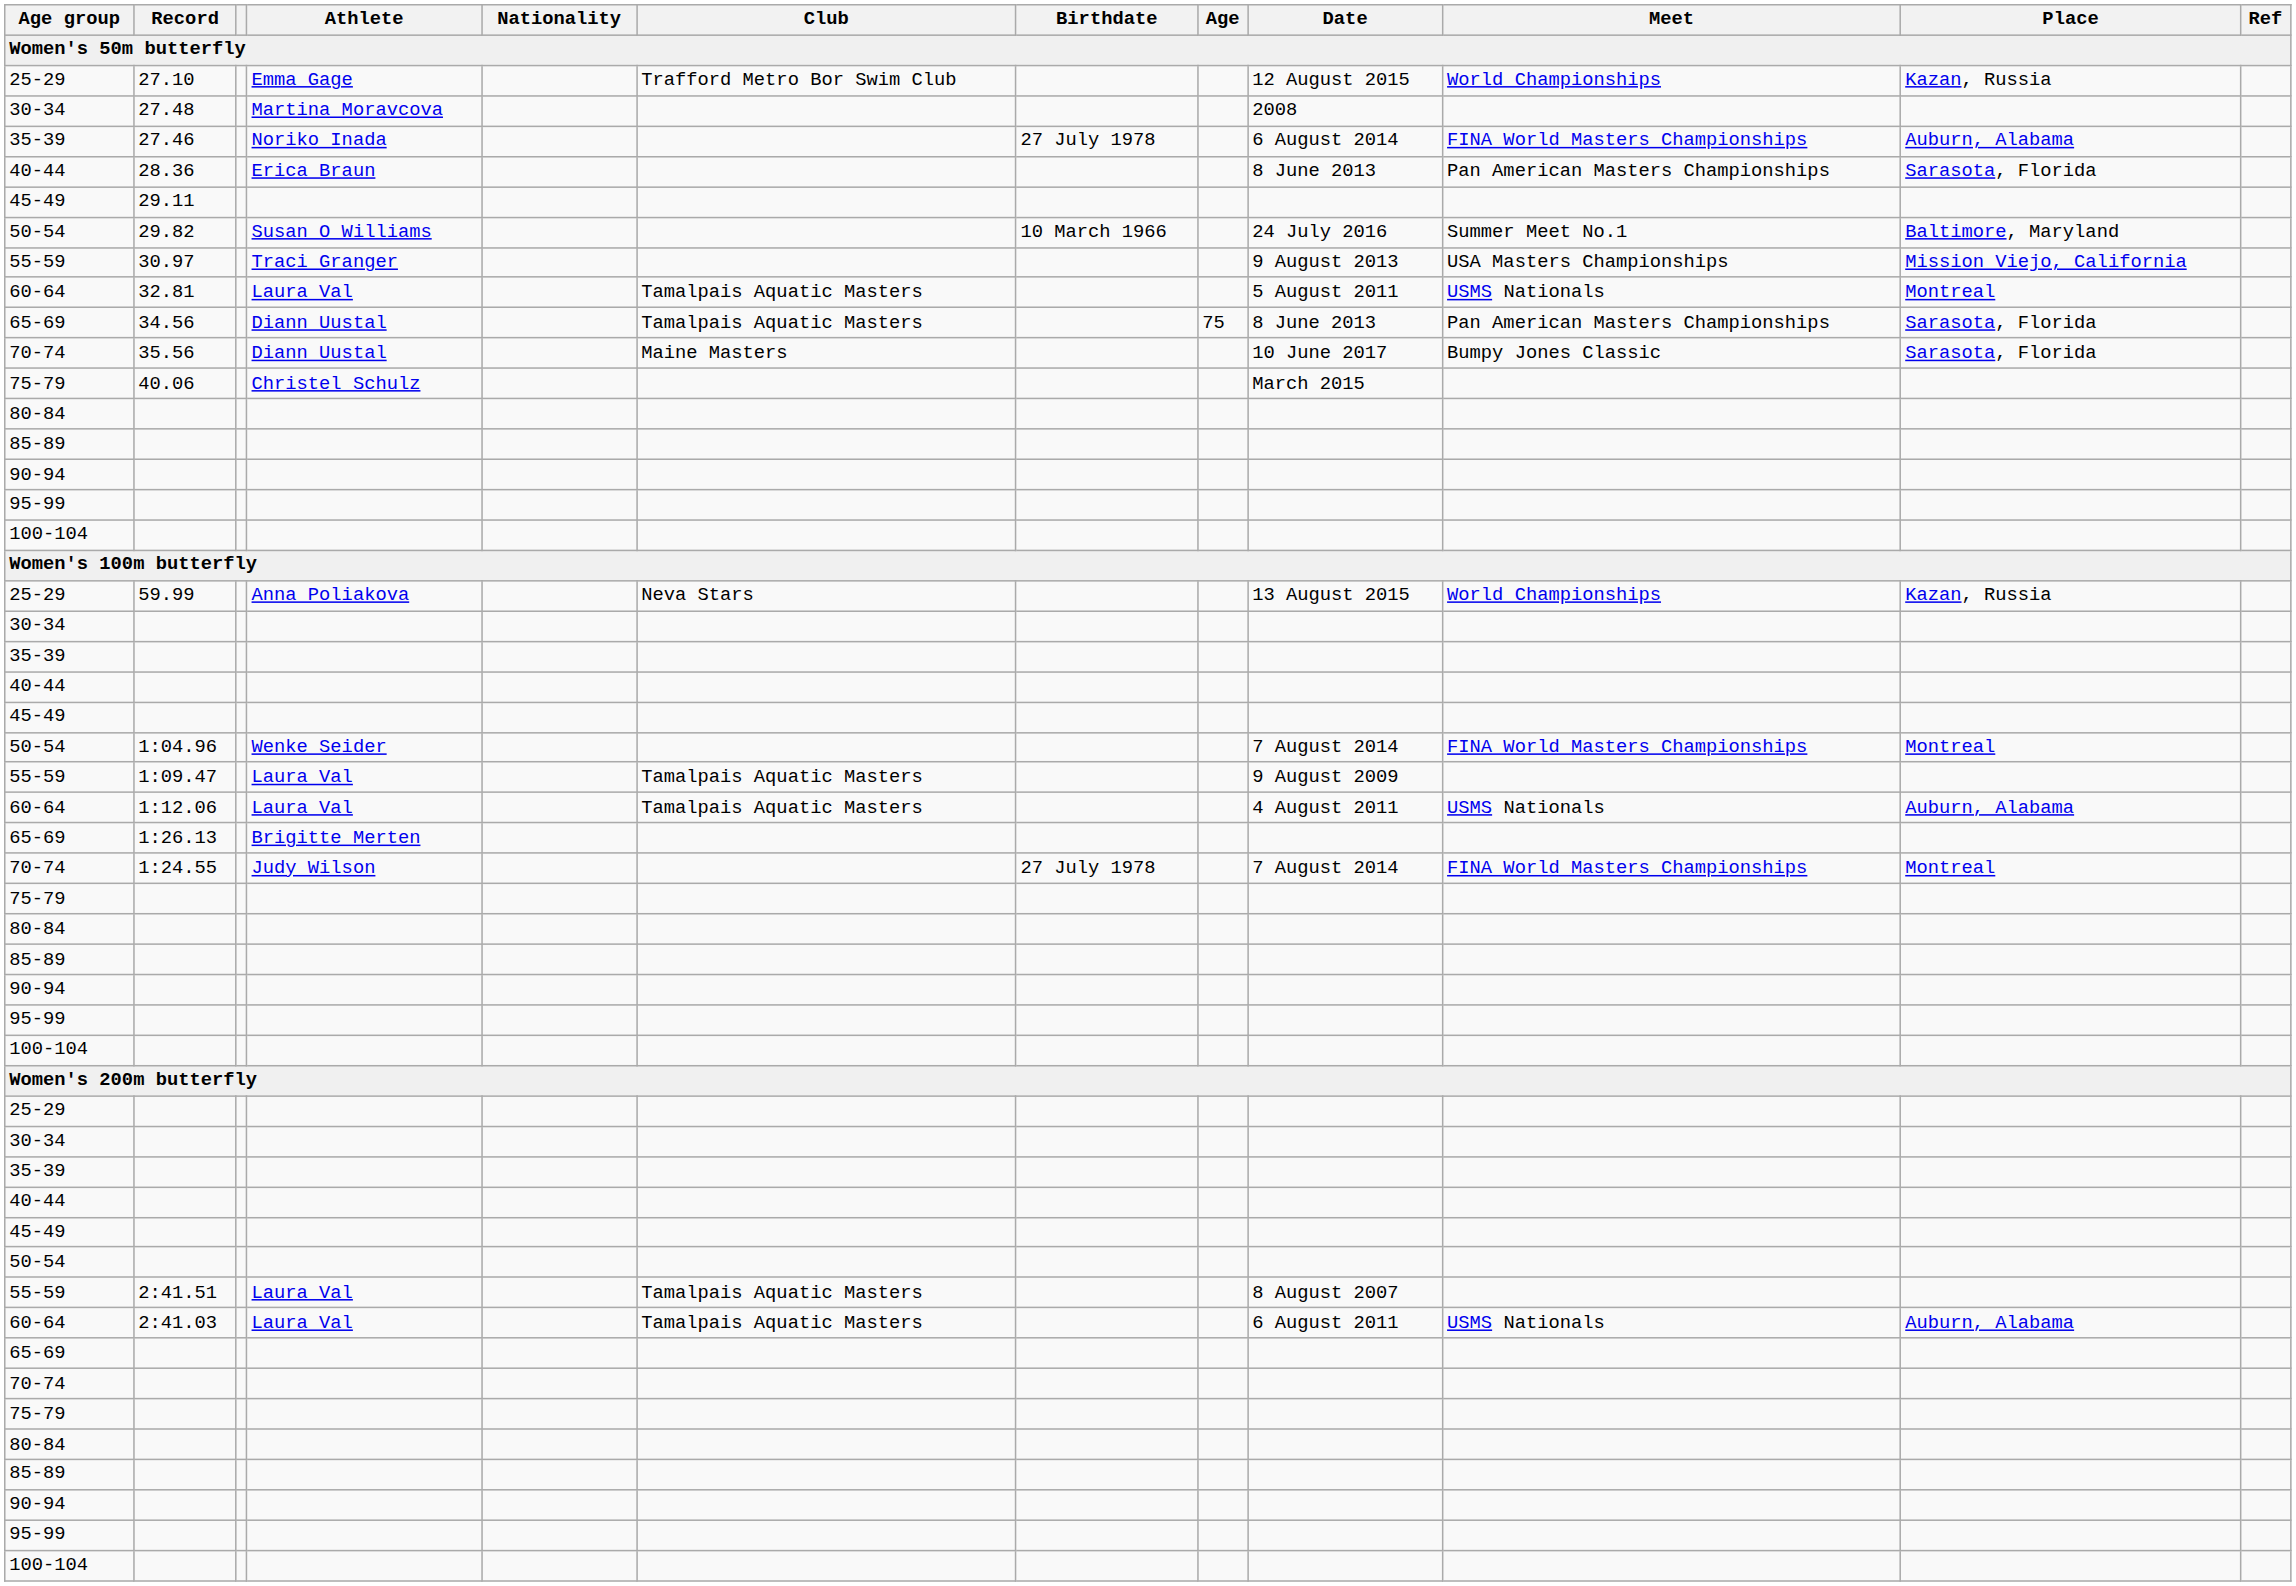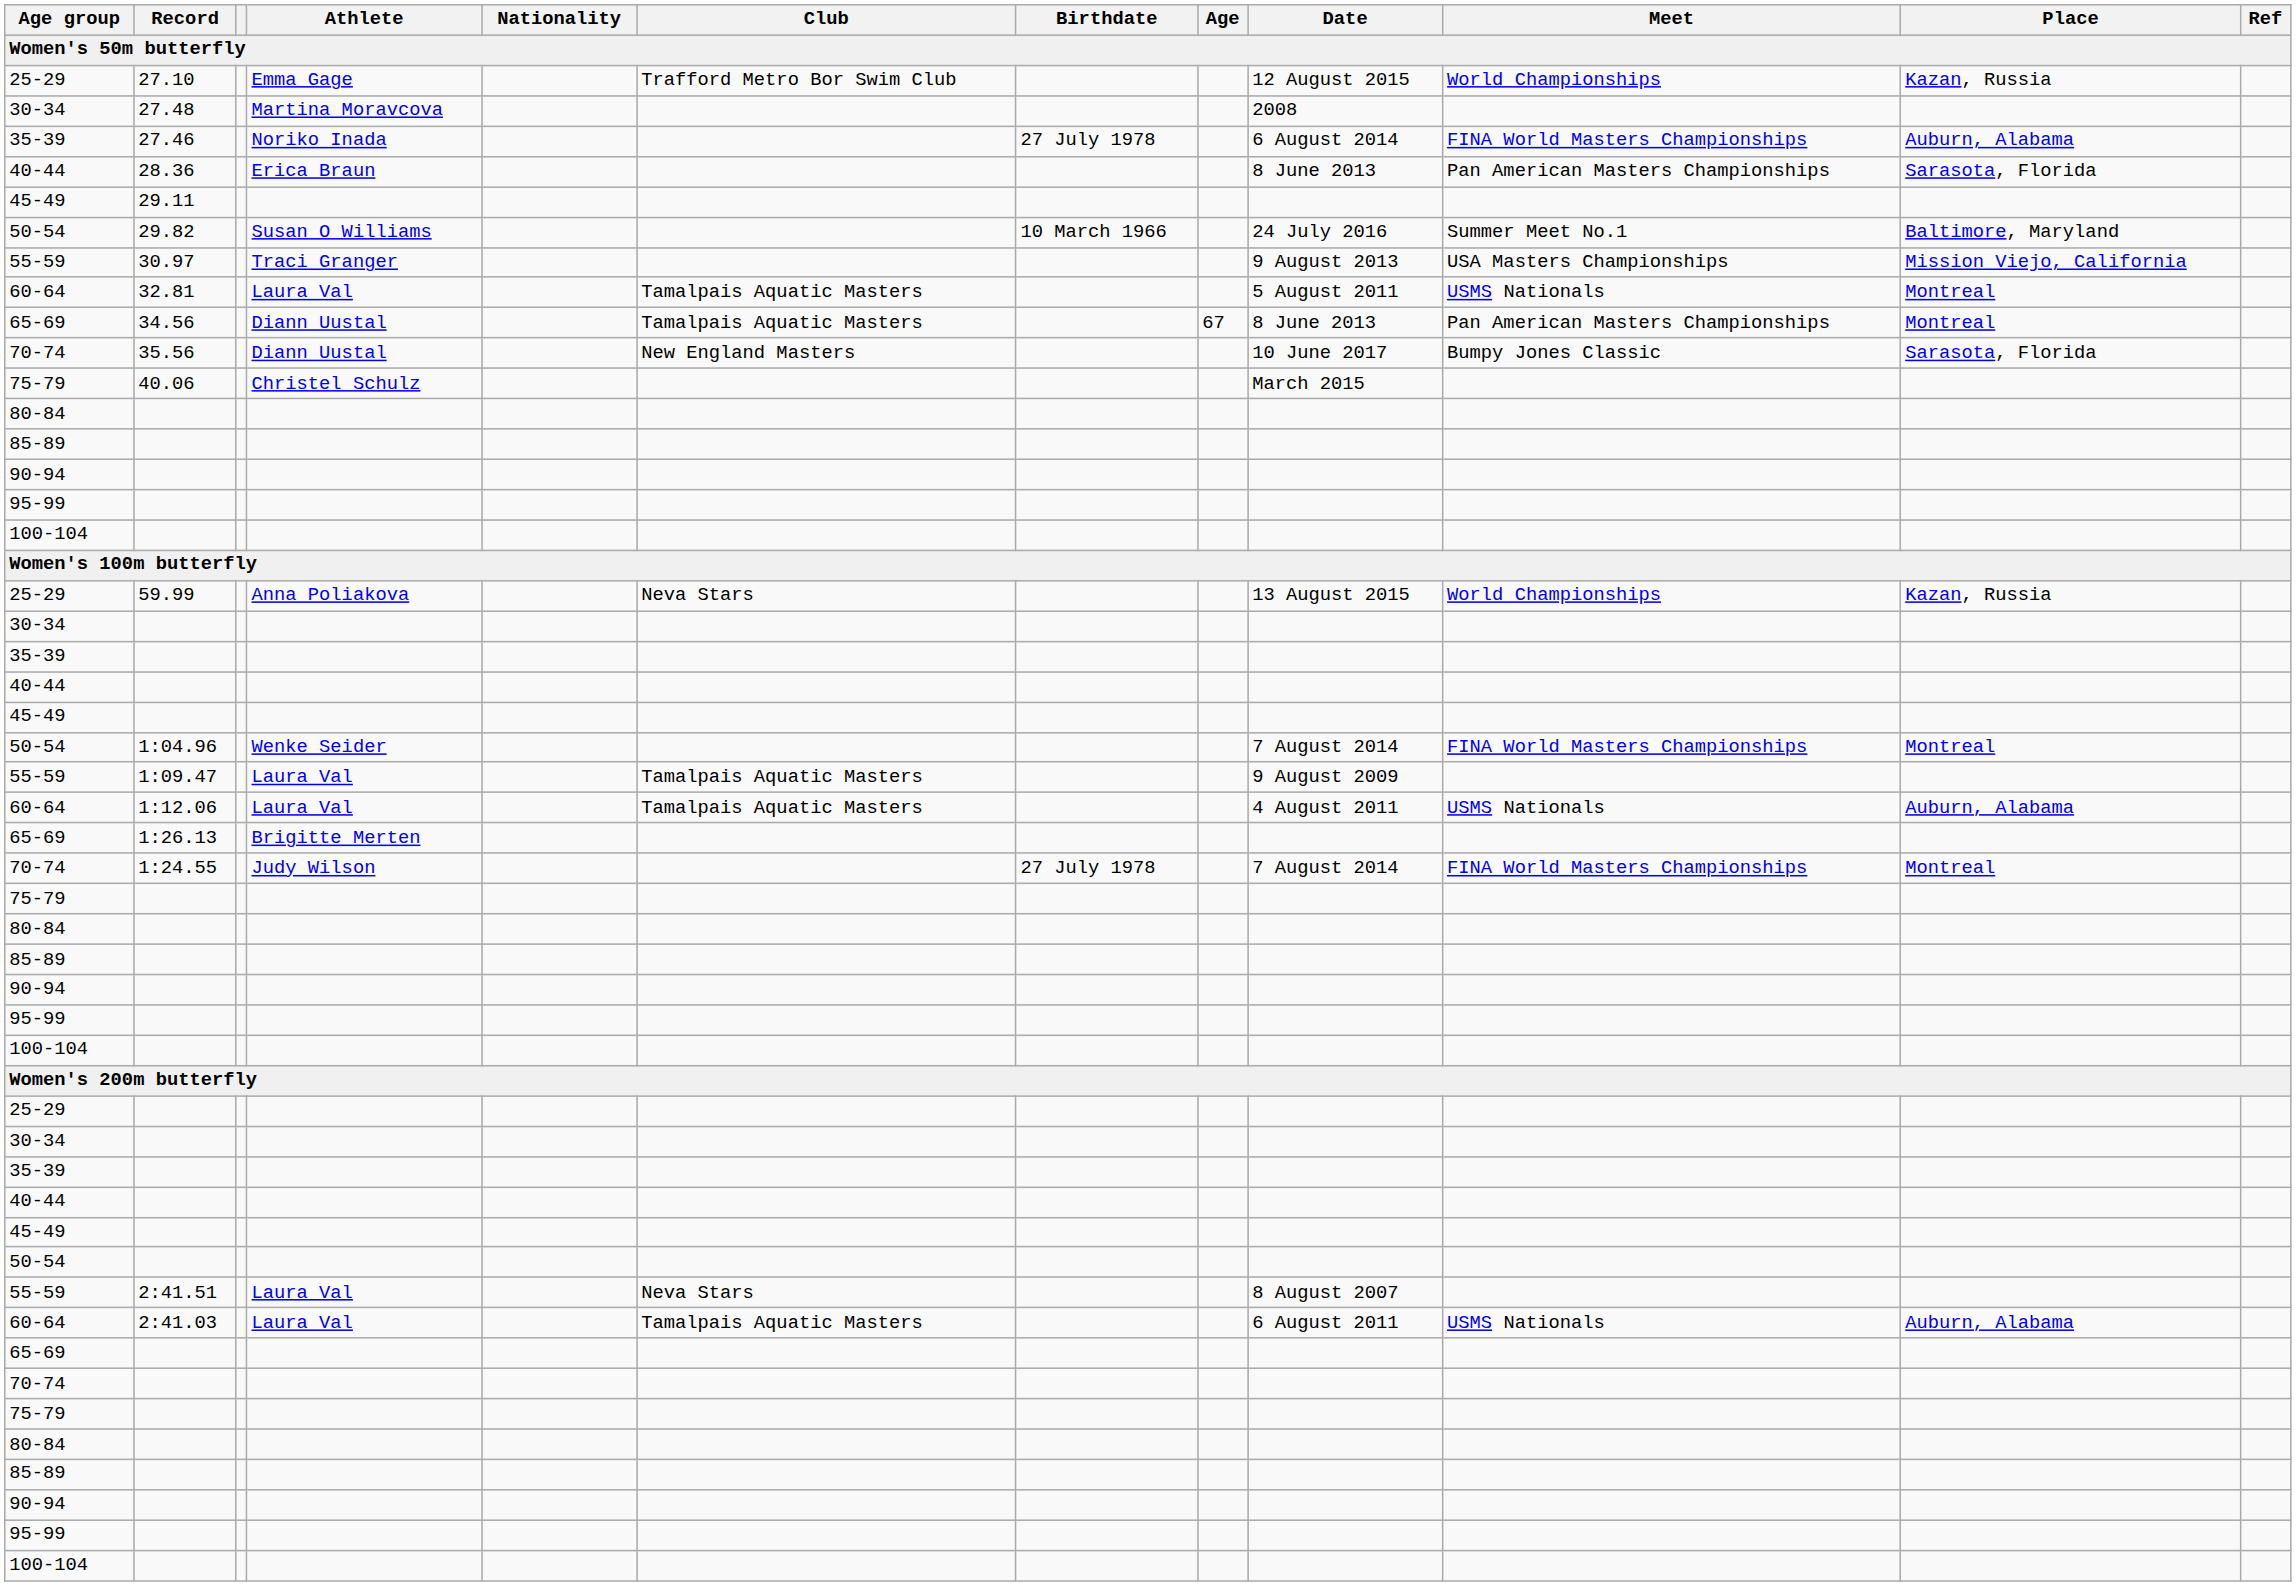34.56 | Age: 75 -> 67
34.56 | Place: Sarasota, Florida -> Montreal
35.56 | Club: Maine Masters -> New England Masters
2:41.51 | Club: Tamalpais Aquatic Masters -> Neva Stars
